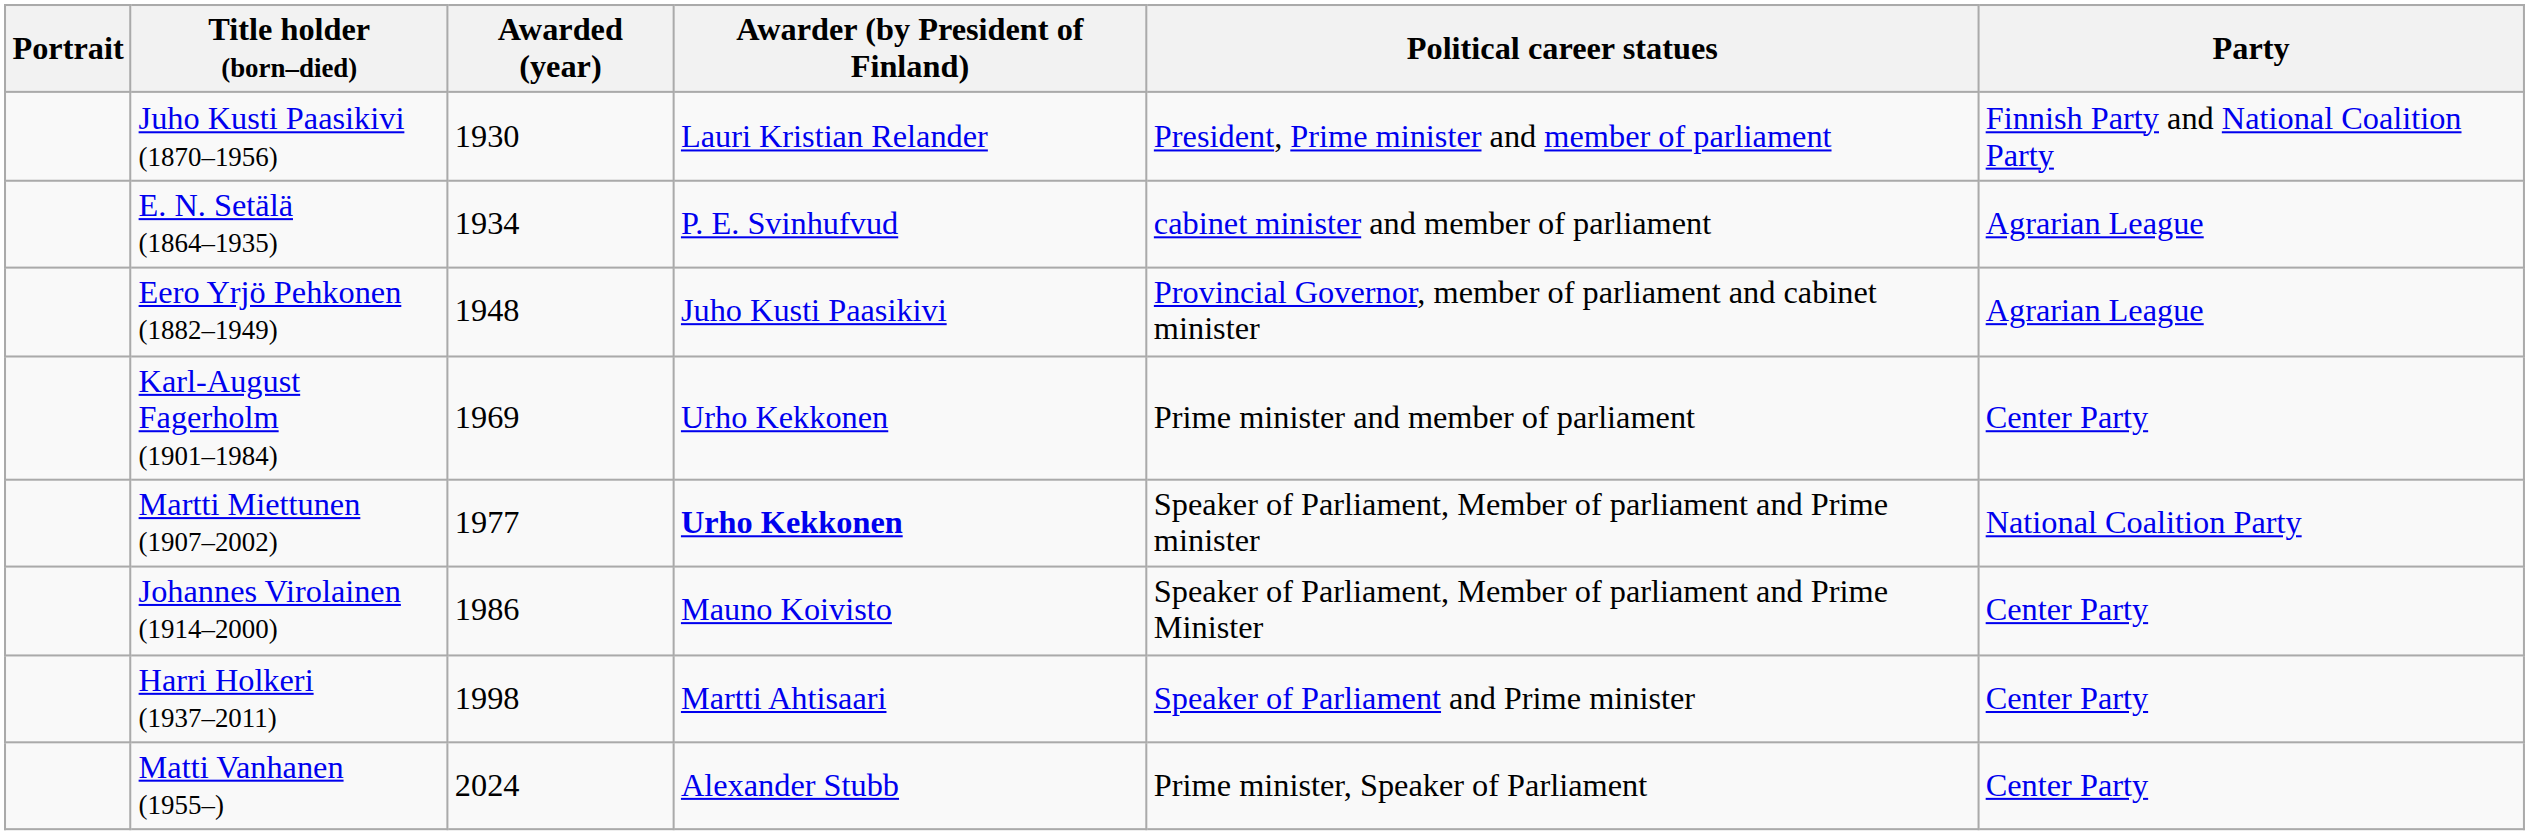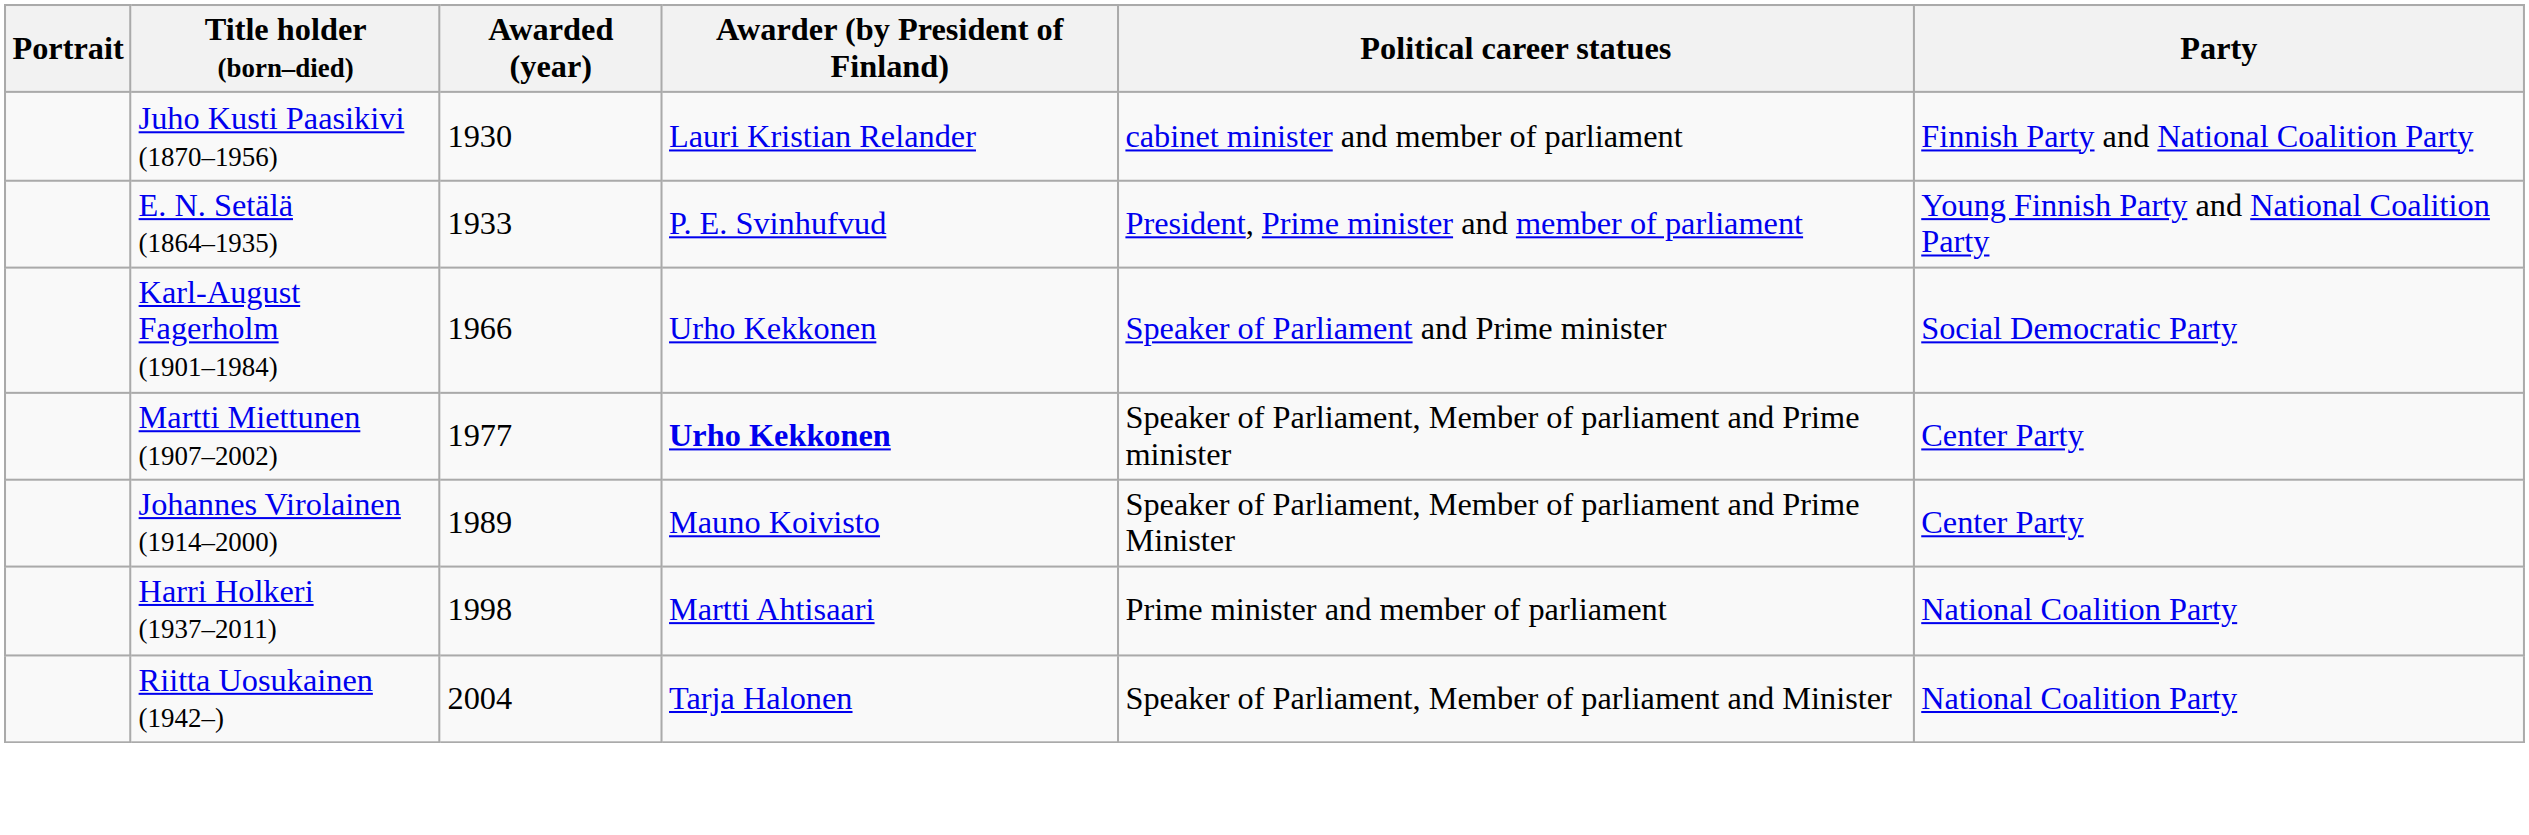Juho Kusti Paasikivi (1870–1956) | Political career statues: President, Prime minister and member of parliament -> cabinet minister and member of parliament
E. N. Setälä (1864–1935) | Awarded (year): 1934 -> 1933
E. N. Setälä (1864–1935) | Political career statues: cabinet minister and member of parliament -> President, Prime minister and member of parliament
E. N. Setälä (1864–1935) | Party: Agrarian League -> Young Finnish Party and National Coalition Party
- row: Eero Yrjö Pehkonen (1882–1949) | 1948 | Juho Kusti Paasikivi | Provincial Governor, member of parliament and cabinet minister | Agrarian League
Karl-August Fagerholm (1901–1984) | Awarded (year): 1969 -> 1966
Karl-August Fagerholm (1901–1984) | Political career statues: Prime minister and member of parliament -> Speaker of Parliament and Prime minister
Karl-August Fagerholm (1901–1984) | Party: Center Party -> Social Democratic Party
Martti Miettunen (1907–2002) | Party: National Coalition Party -> Center Party
Johannes Virolainen (1914–2000) | Awarded (year): 1986 -> 1989
Harri Holkeri (1937–2011) | Political career statues: Speaker of Parliament and Prime minister -> Prime minister and member of parliament
Harri Holkeri (1937–2011) | Party: Center Party -> National Coalition Party
+ row: Riitta Uosukainen (1942–) | 2004 | Tarja Halonen | Speaker of Parliament, Member of parliament and Minister | National Coalition Party
- row: Matti Vanhanen (1955–) | 2024 | Alexander Stubb | Prime minister, Speaker of Parliament | Center Party
